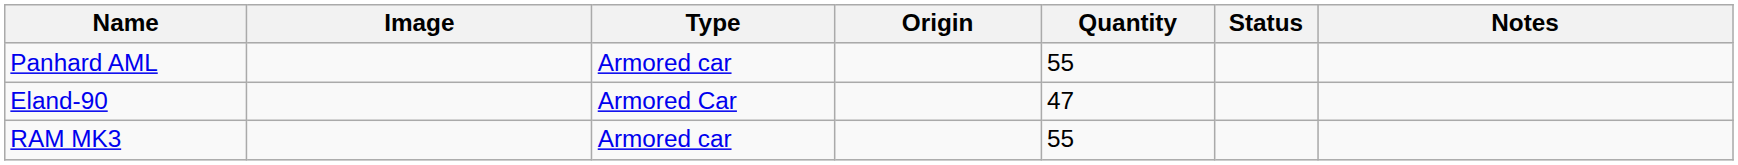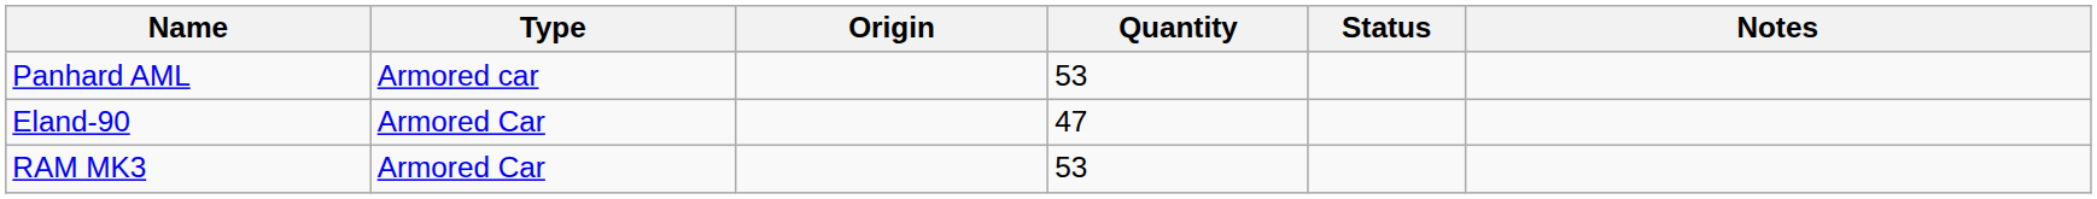- column: Image
Panhard AML | Quantity: 55 -> 53
RAM MK3 | Type: Armored car -> Armored Car
RAM MK3 | Quantity: 55 -> 53
